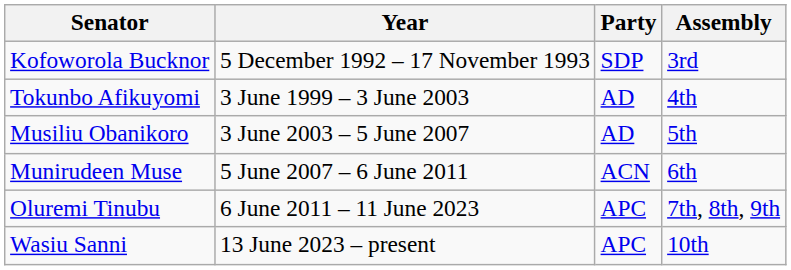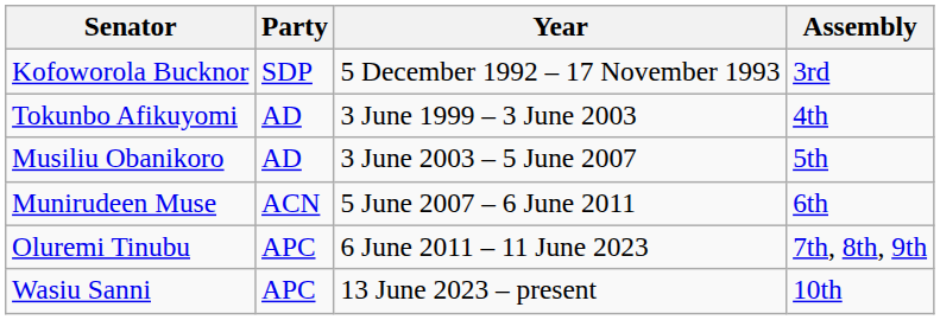columns swapped: Party <-> Year
